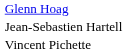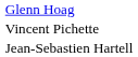rows swapped: Vincent Pichette <-> Jean-Sebastien Hartell
